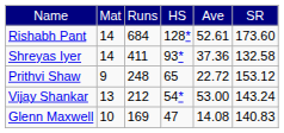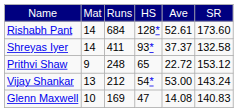Shreyas Iyer | column 5: 37.36 -> 37.37
